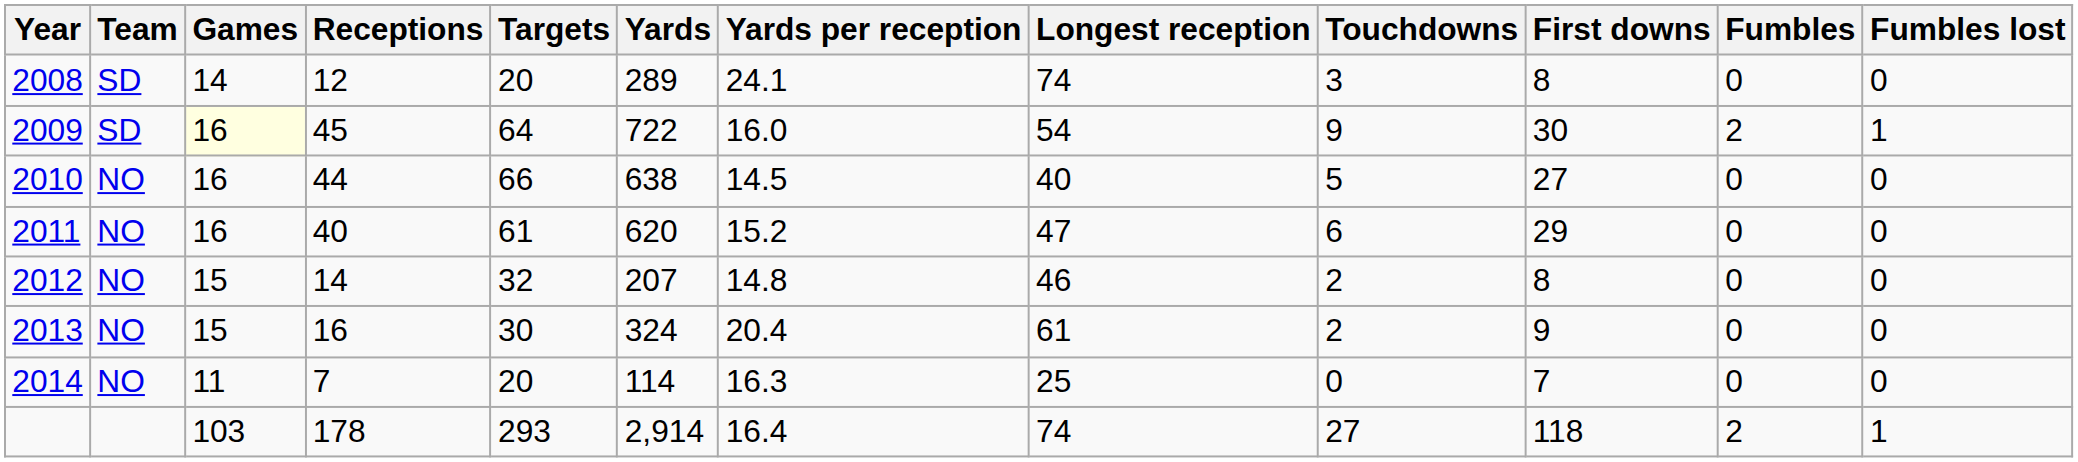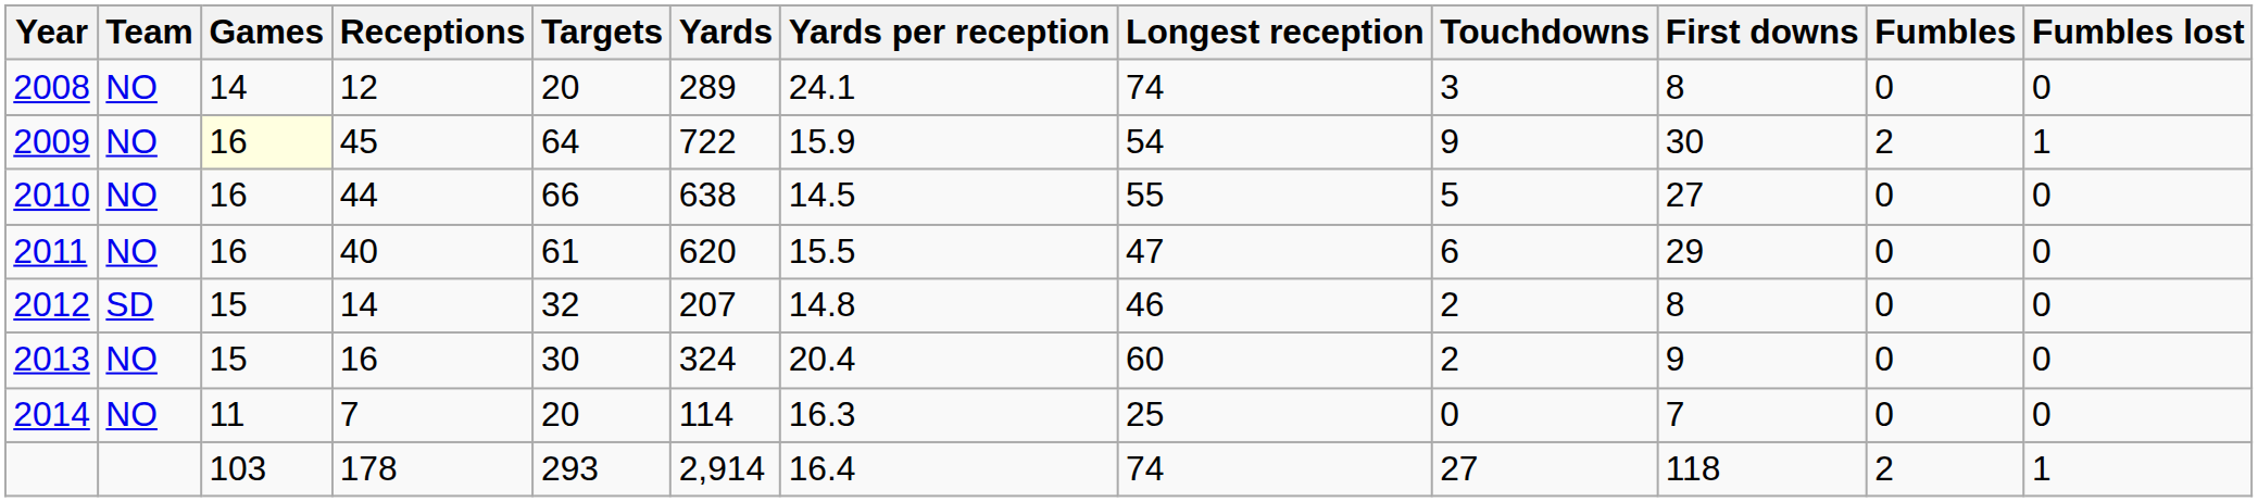2008 | Team: SD -> NO
2009 | Team: SD -> NO
2009 | Yards per reception: 16.0 -> 15.9
2010 | Longest reception: 40 -> 55
2011 | Yards per reception: 15.2 -> 15.5
2012 | Team: NO -> SD
2013 | Longest reception: 61 -> 60
